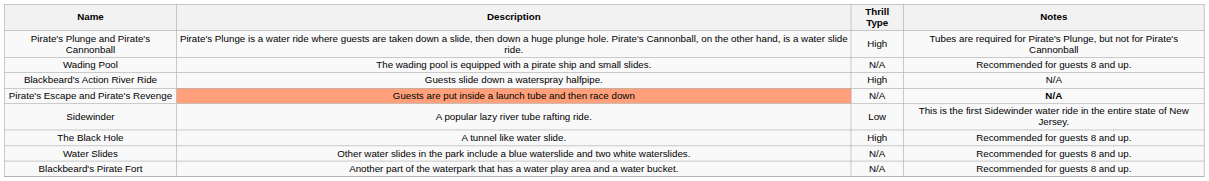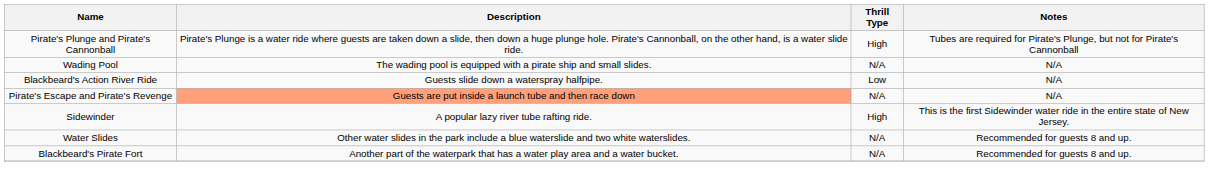Wading Pool | Notes: Recommended for guests 8 and up. -> N/A
Blackbeard's Action River Ride | Thrill Type: High -> Low
Pirate's Escape and Pirate's Revenge | Notes: bold -> normal
Sidewinder | Thrill Type: Low -> High
- row: The Black Hole | A tunnel like water slide. | High | Recommended for guests 8 and up.
